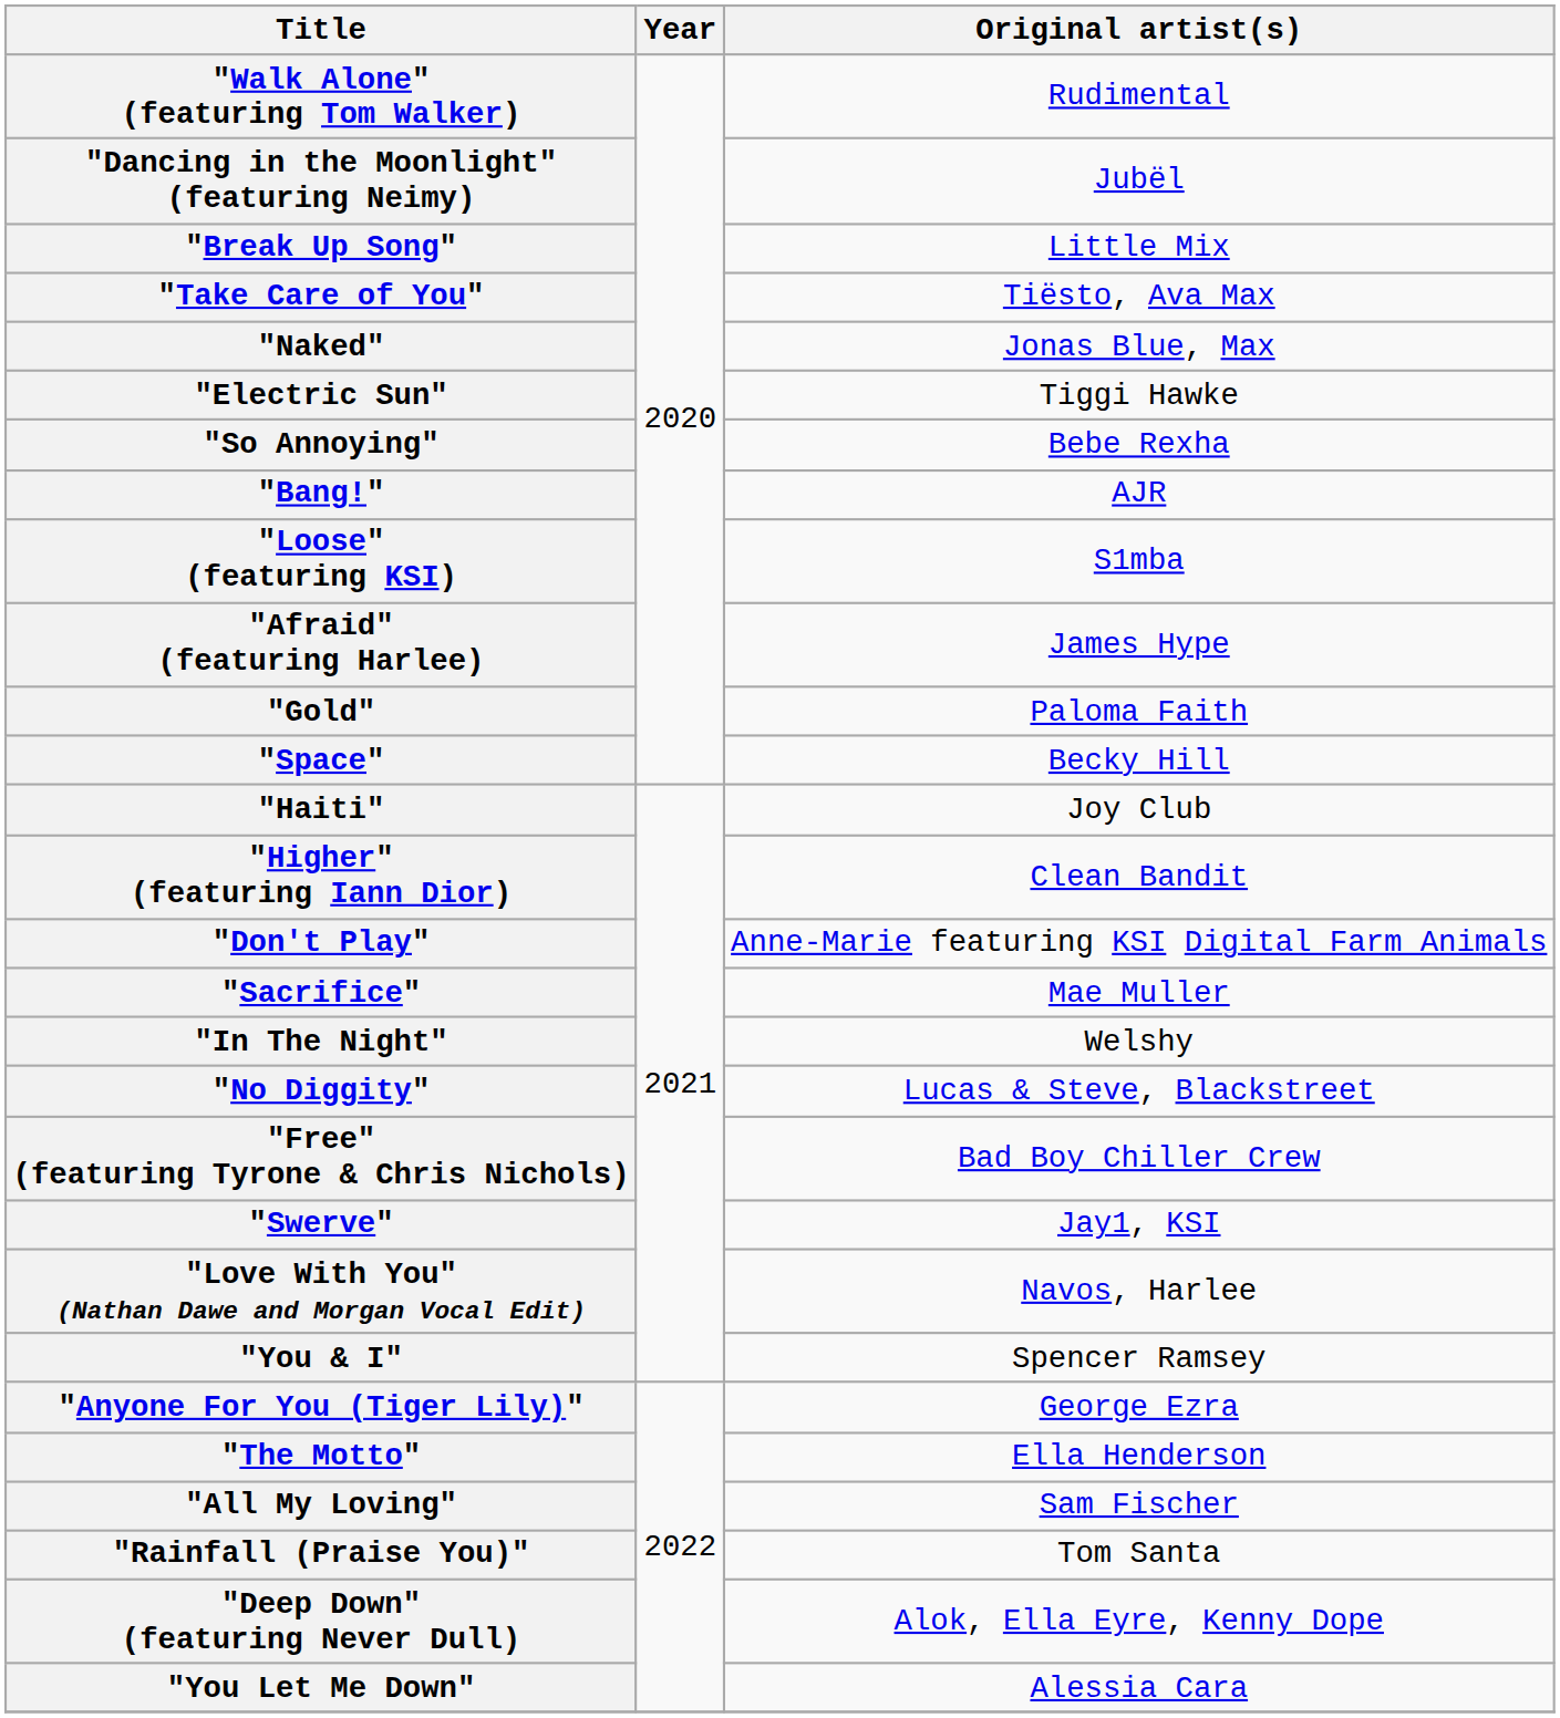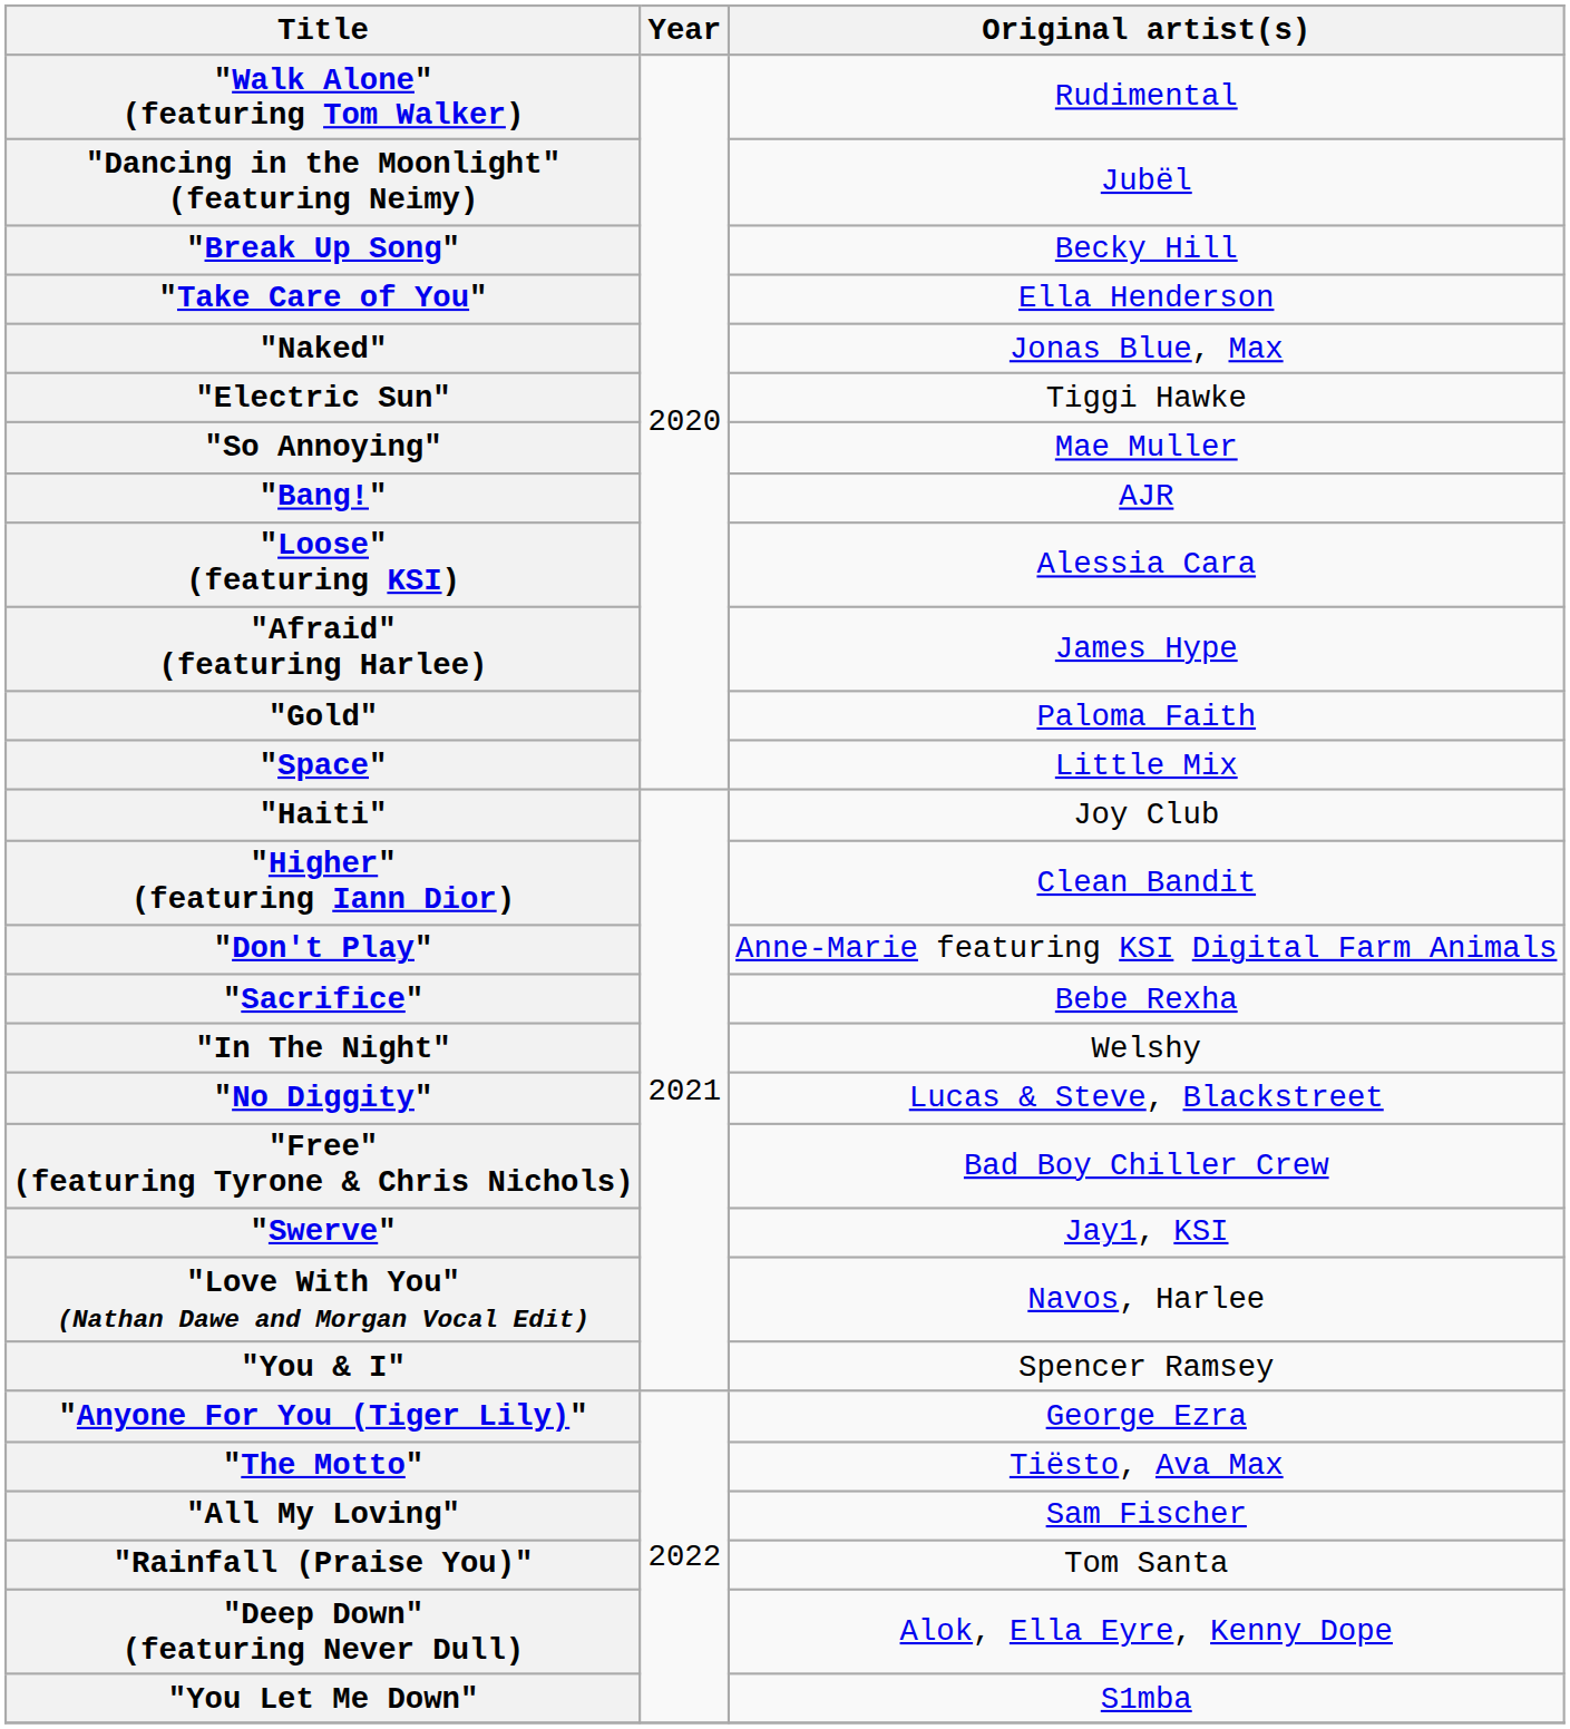"Break Up Song" | Original artist(s): Little Mix -> Becky Hill
"Take Care of You" | Original artist(s): Tiësto, Ava Max -> Ella Henderson
"So Annoying" | Original artist(s): Bebe Rexha -> Mae Muller
"Loose" (featuring KSI) | Original artist(s): S1mba -> Alessia Cara
"Space" | Original artist(s): Becky Hill -> Little Mix
"Sacrifice" | Original artist(s): Mae Muller -> Bebe Rexha
"The Motto" | Original artist(s): Ella Henderson -> Tiësto, Ava Max
"You Let Me Down" | Original artist(s): Alessia Cara -> S1mba
